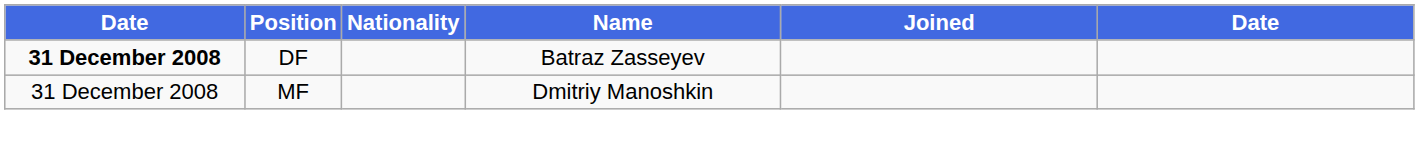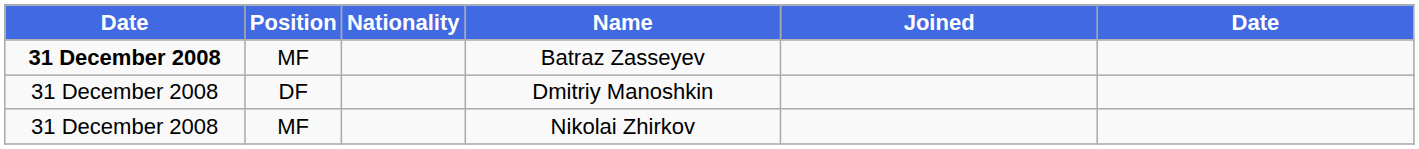Batraz Zasseyev | Position: DF -> MF
Dmitriy Manoshkin | Position: MF -> DF
+ row: 31 December 2008 | MF | Nikolai Zhirkov
